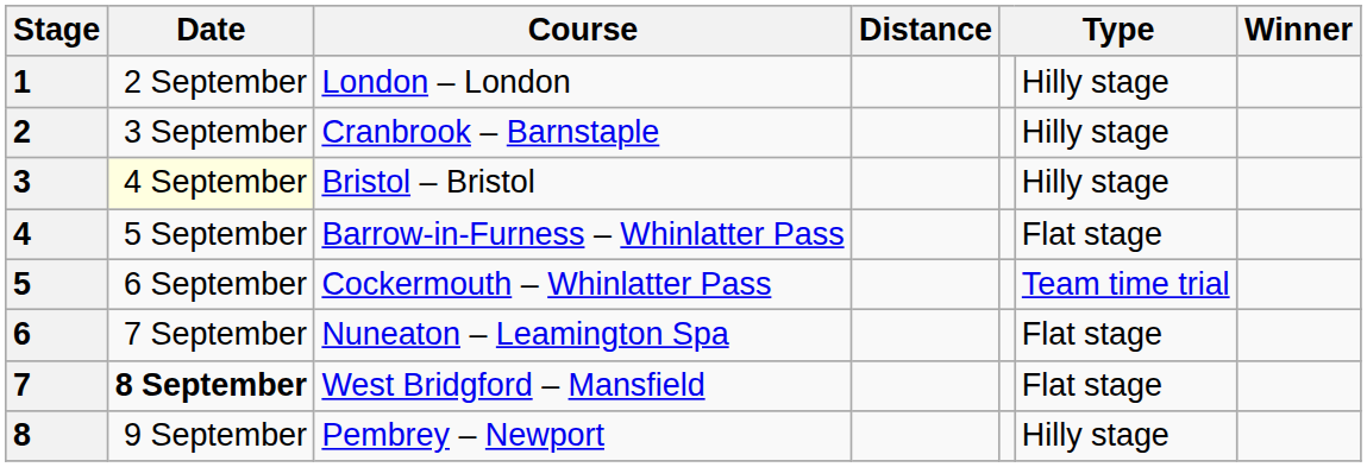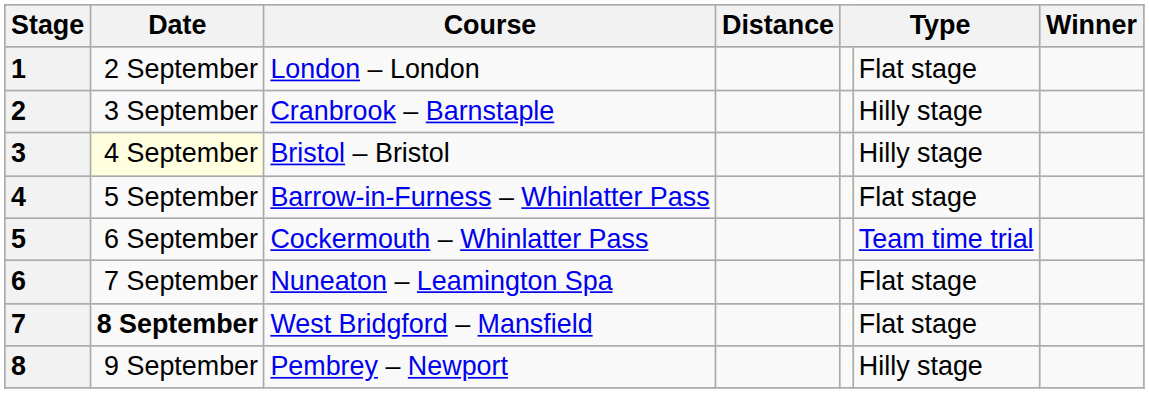1 | column 6: Hilly stage -> Flat stage
